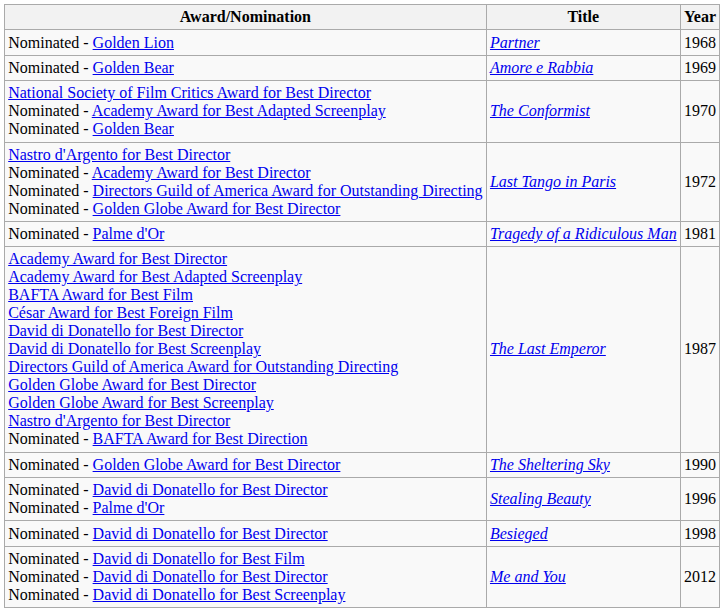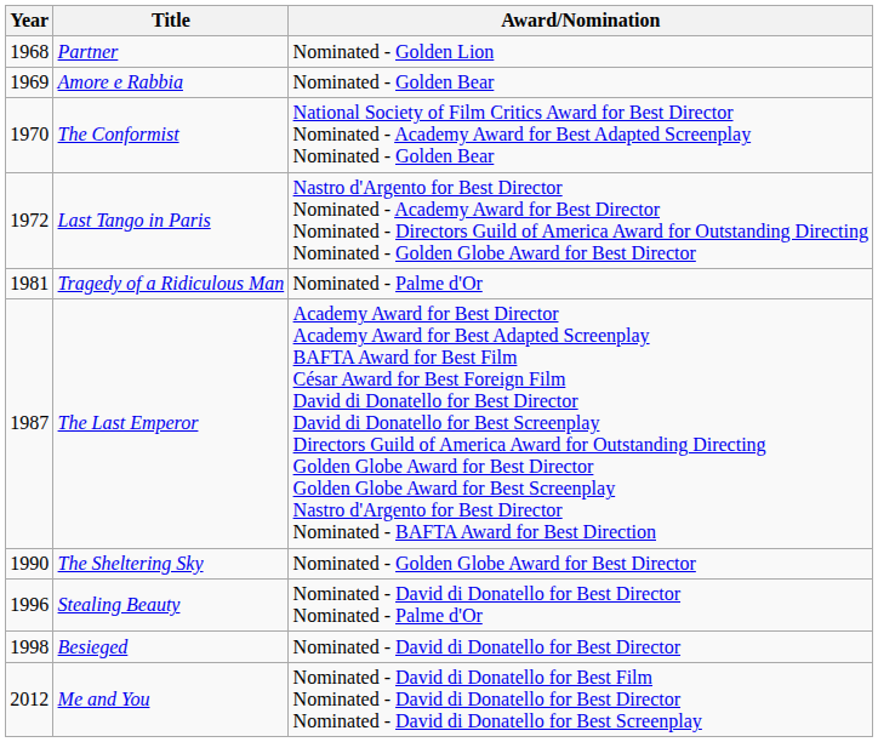columns swapped: Year <-> Award/Nomination
